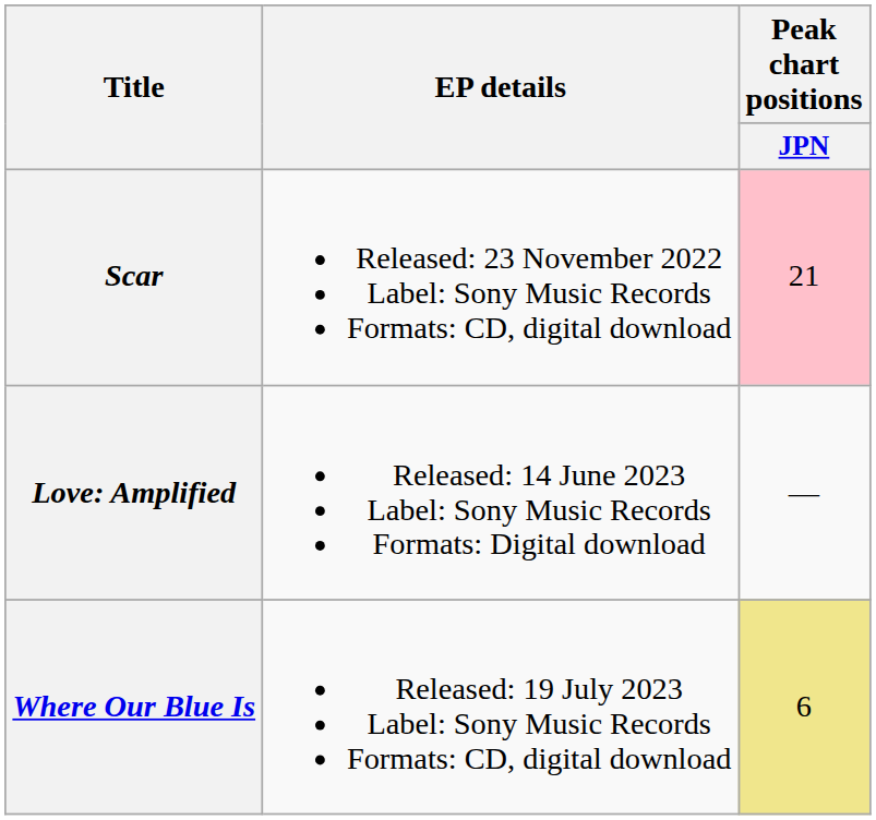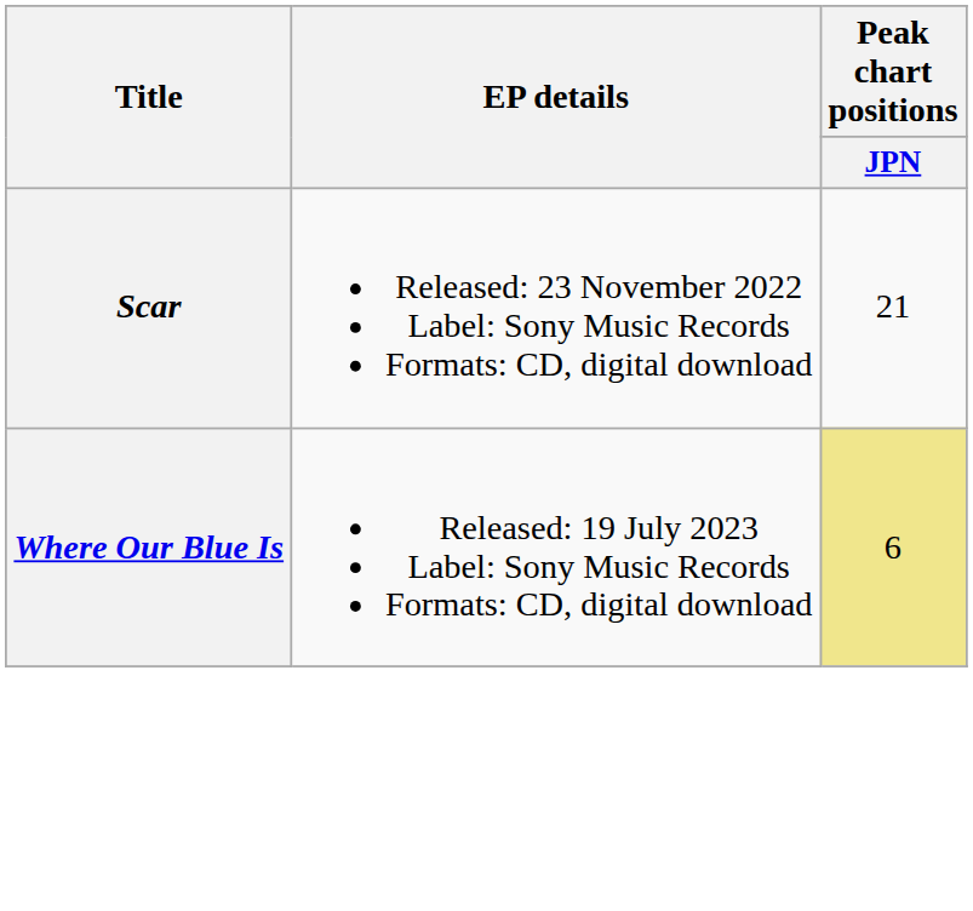Scar | Peak chart positions / JPN: pink background -> no background
- row: Love: Amplified | Released: 14 June 2023 Label: Sony Music Records Formats: Digital download | —
